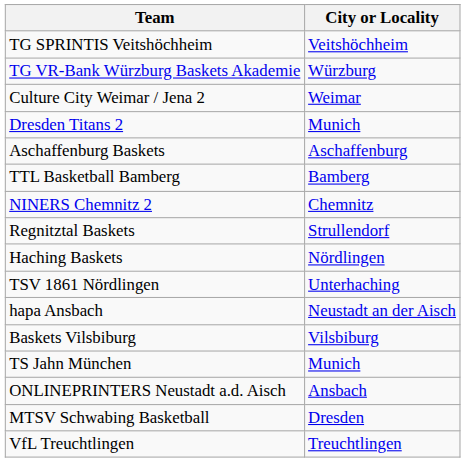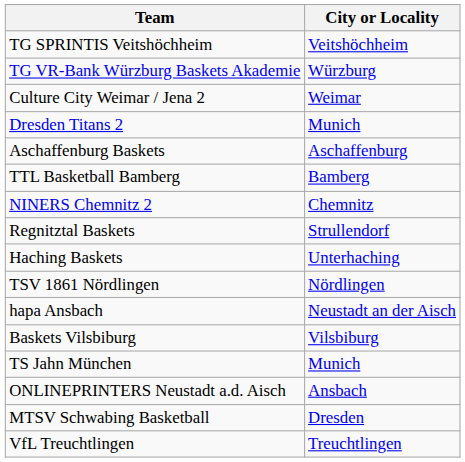Haching Baskets | City or Locality: Nördlingen -> Unterhaching
TSV 1861 Nördlingen | City or Locality: Unterhaching -> Nördlingen
